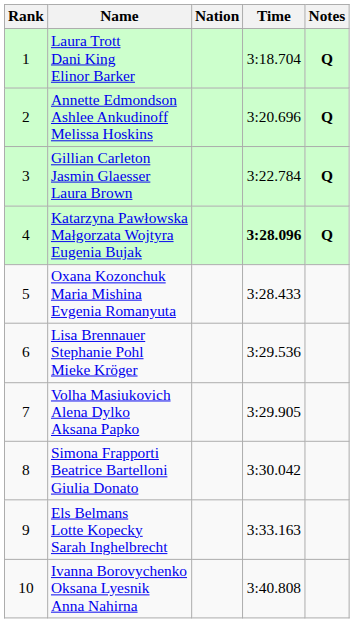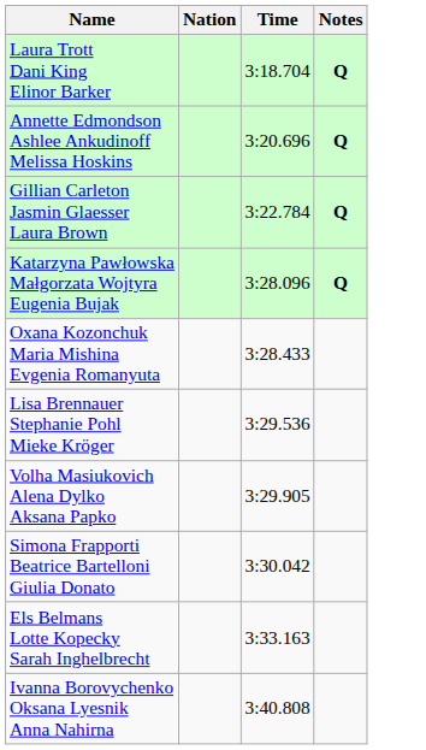- column: Rank | 1 | 2 | 3 | 4 | 5 | 6 | 7 | 8 | 9 | 10
Katarzyna Pawłowska Małgorzata Wojtyra Eugenia Bujak | Time: bold -> normal
